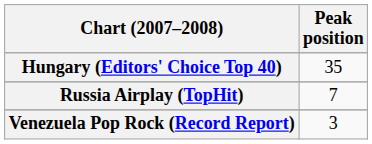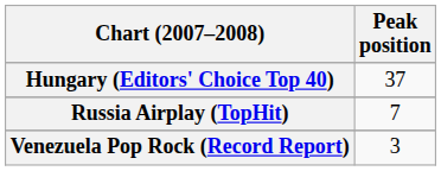Hungary (Editors' Choice Top 40) | Peak position: 35 -> 37
